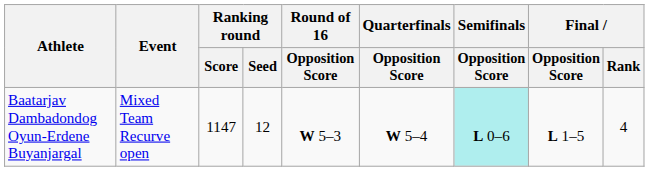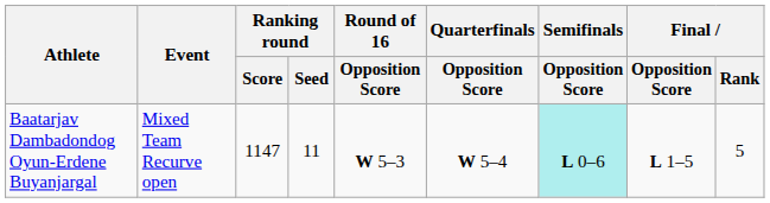Baatarjav Dambadondog Oyun-Erdene Buyanjargal | Ranking round / Seed: 12 -> 11
Baatarjav Dambadondog Oyun-Erdene Buyanjargal | Final / Rank: 4 -> 5
